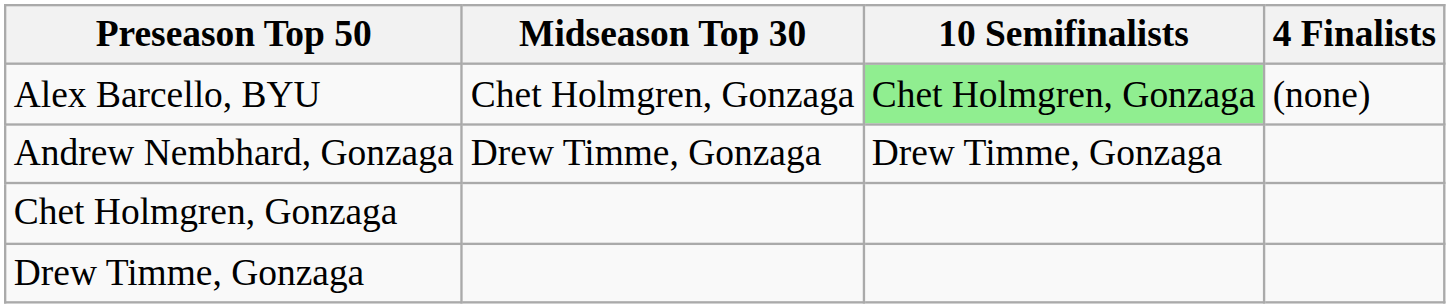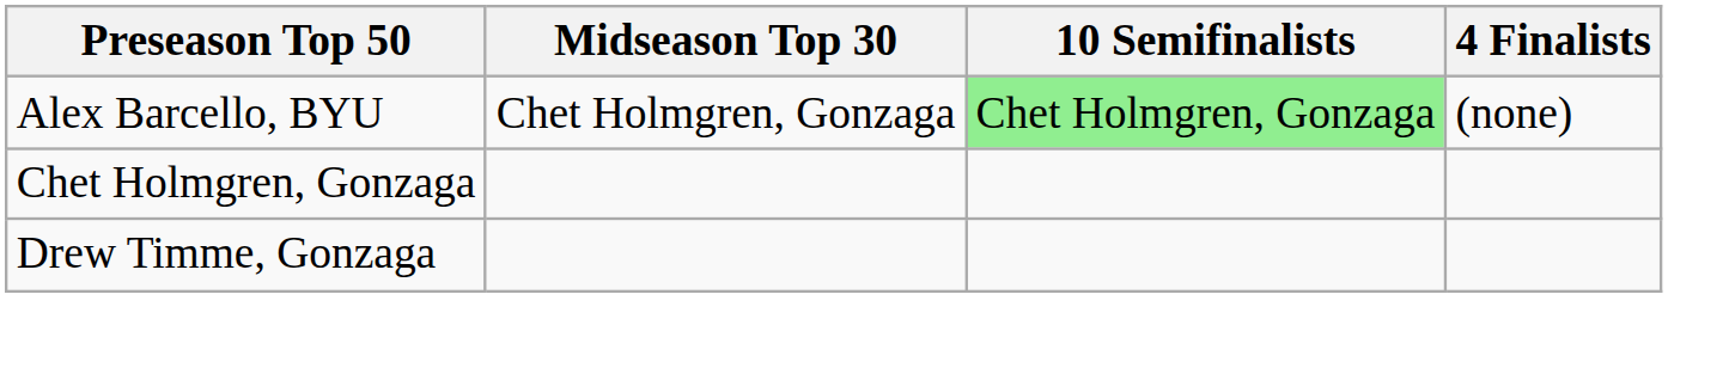- row: Andrew Nembhard, Gonzaga | Drew Timme, Gonzaga | Drew Timme, Gonzaga
